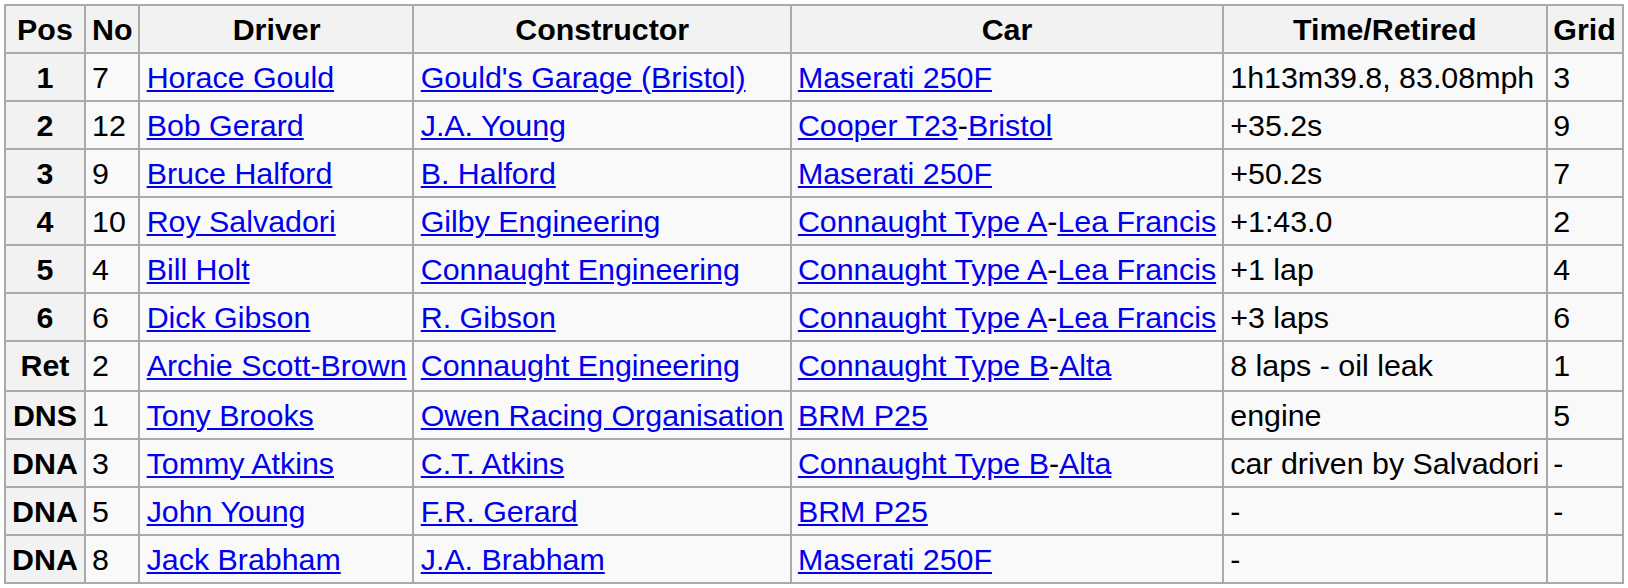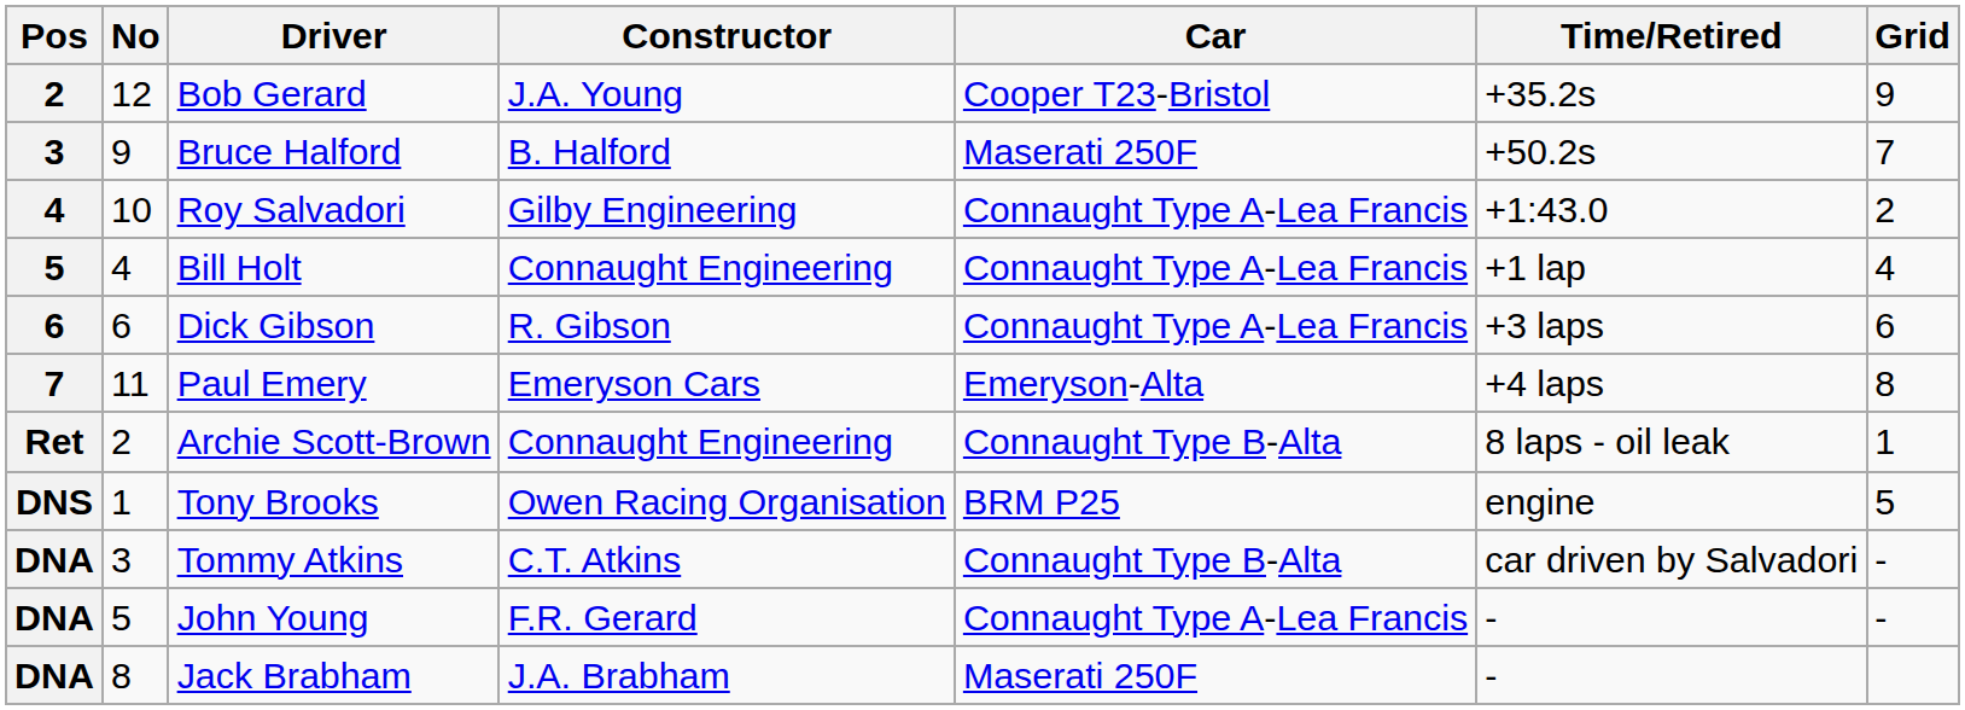- row: 1 | 7 | Horace Gould | Gould's Garage (Bristol) | Maserati 250F | 1h13m39.8, 83.08mph | 3
+ row: 7 | 11 | Paul Emery | Emeryson Cars | Emeryson-Alta | +4 laps | 8
John Young | Car: BRM P25 -> Connaught Type A-Lea Francis
